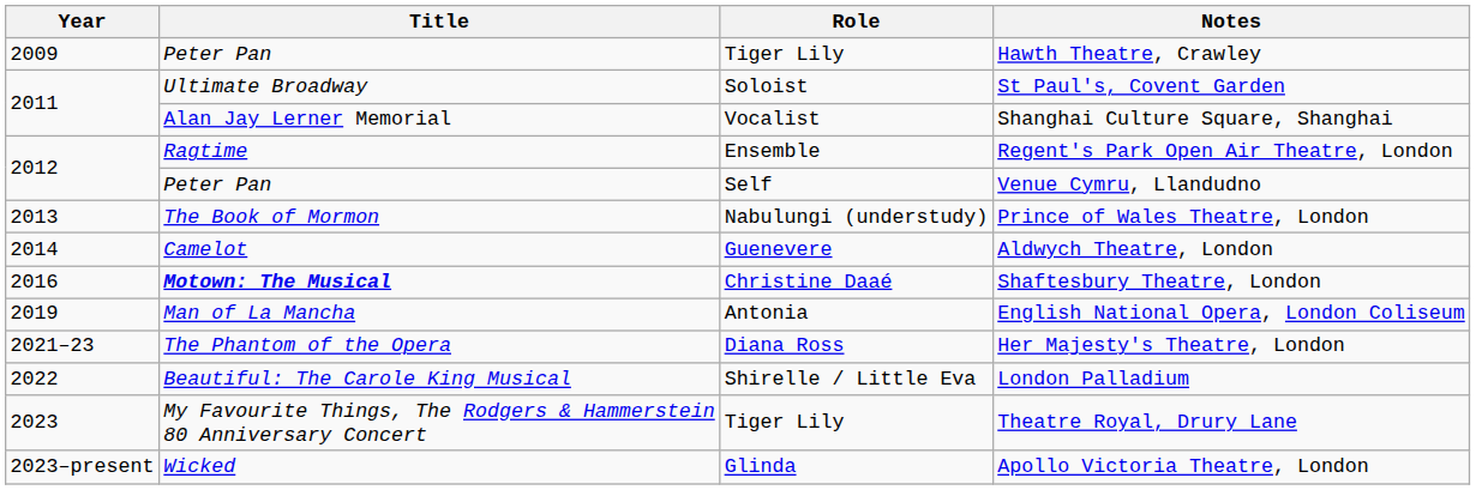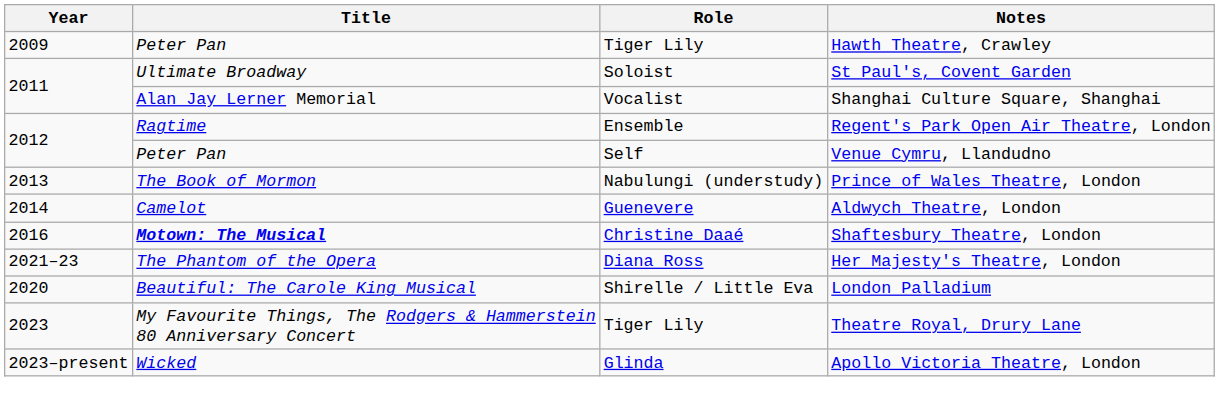- row: 2019 | Man of La Mancha | Antonia | English National Opera, London Coliseum
London Palladium | Year: 2022 -> 2020
